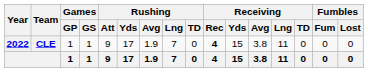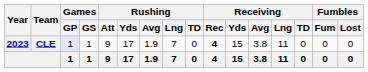CLE | Year: 2022 -> 2023
CLE | Games / GP: no background -> lavender background
